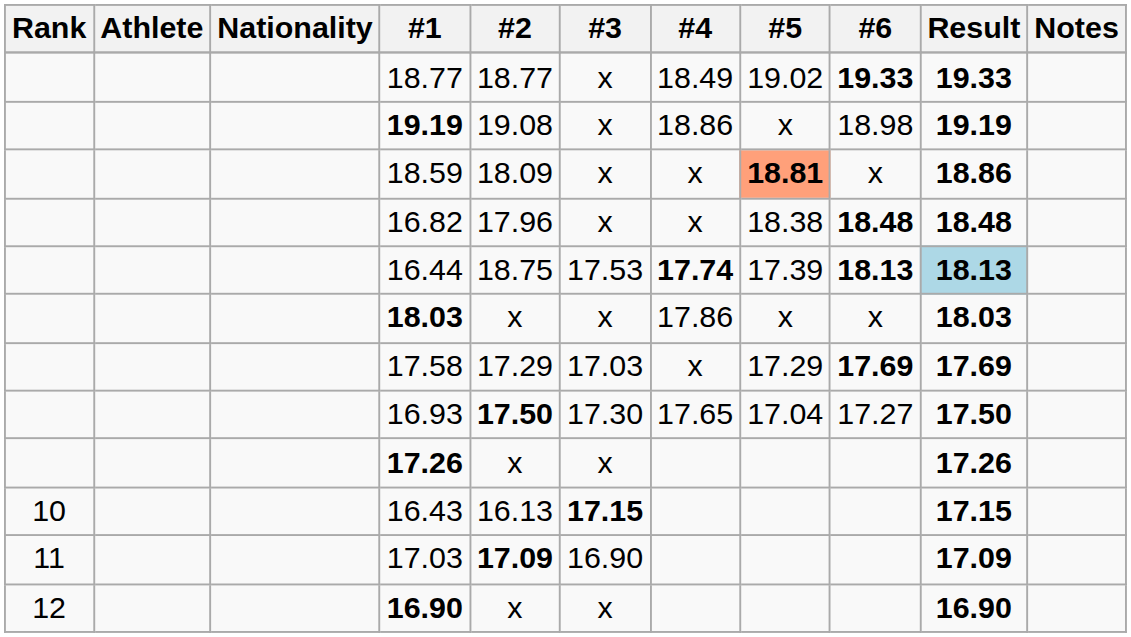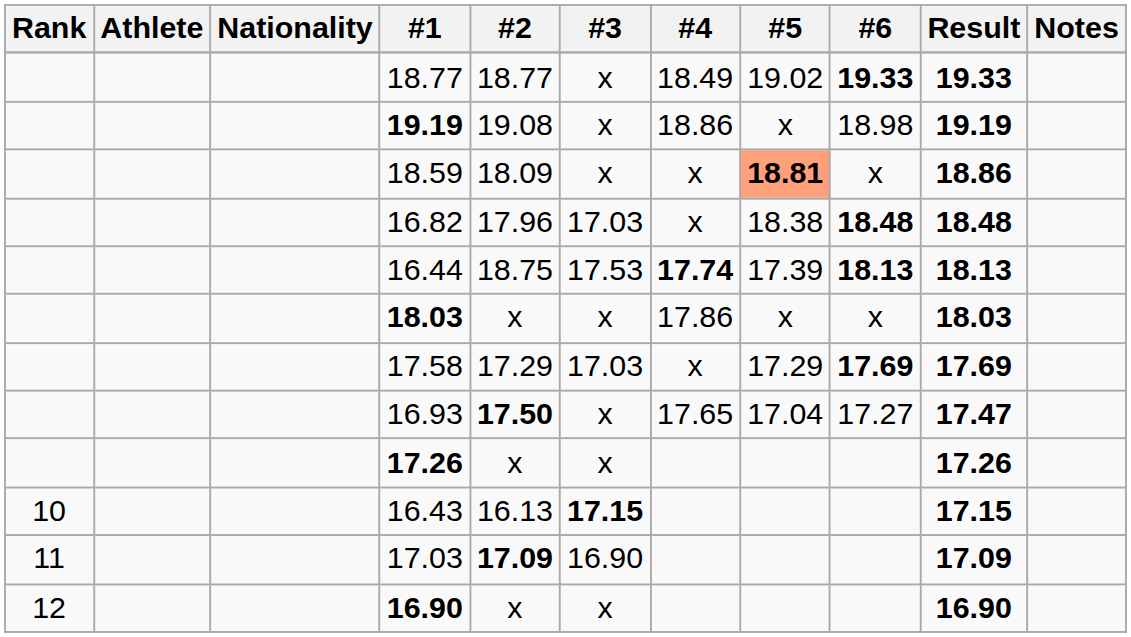16.82 | #3: x -> 17.03
16.44 | Result: lightblue background -> no background
16.93 | #3: 17.30 -> x
16.93 | Result: 17.50 -> 17.47
